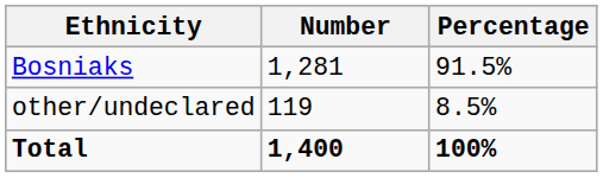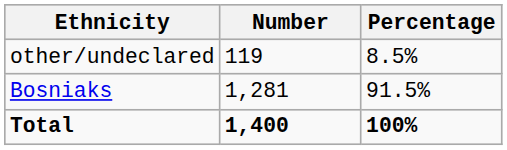rows swapped: Bosniaks <-> other/undeclared
